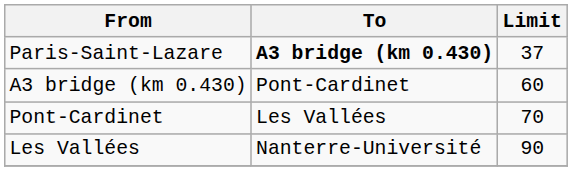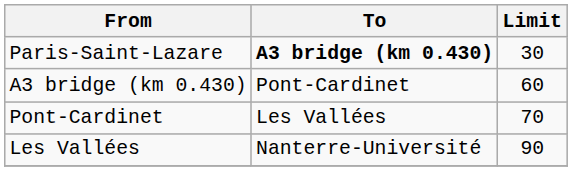Paris-Saint-Lazare | Limit: 37 -> 30
